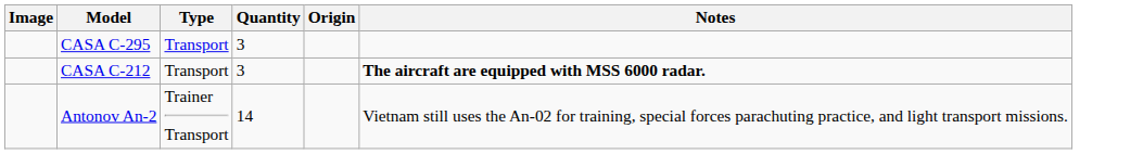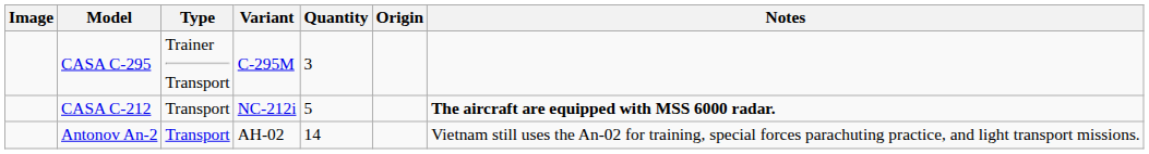+ column: Variant | C-295M | NC-212i | AH-02
CASA C-295 | Type: Transport -> Trainer Transport
CASA C-212 | Quantity: 3 -> 5
Antonov An-2 | Type: Trainer Transport -> Transport
